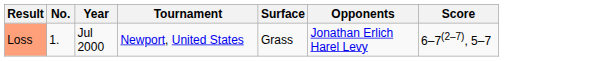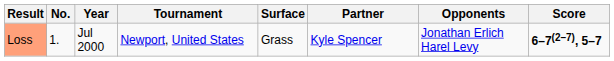+ column: Partner | Kyle Spencer
Loss | Score: normal -> bold
